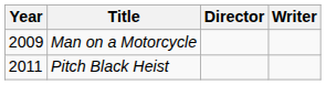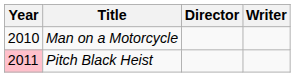Man on a Motorcycle | Year: 2009 -> 2010
Pitch Black Heist | Year: no background -> pink background
